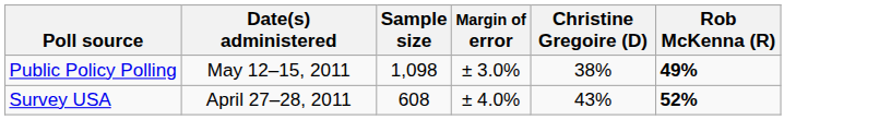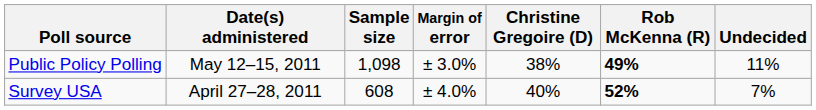+ column: Undecided | 11% | 7%
Survey USA | Christine Gregoire (D): 43% -> 40%
